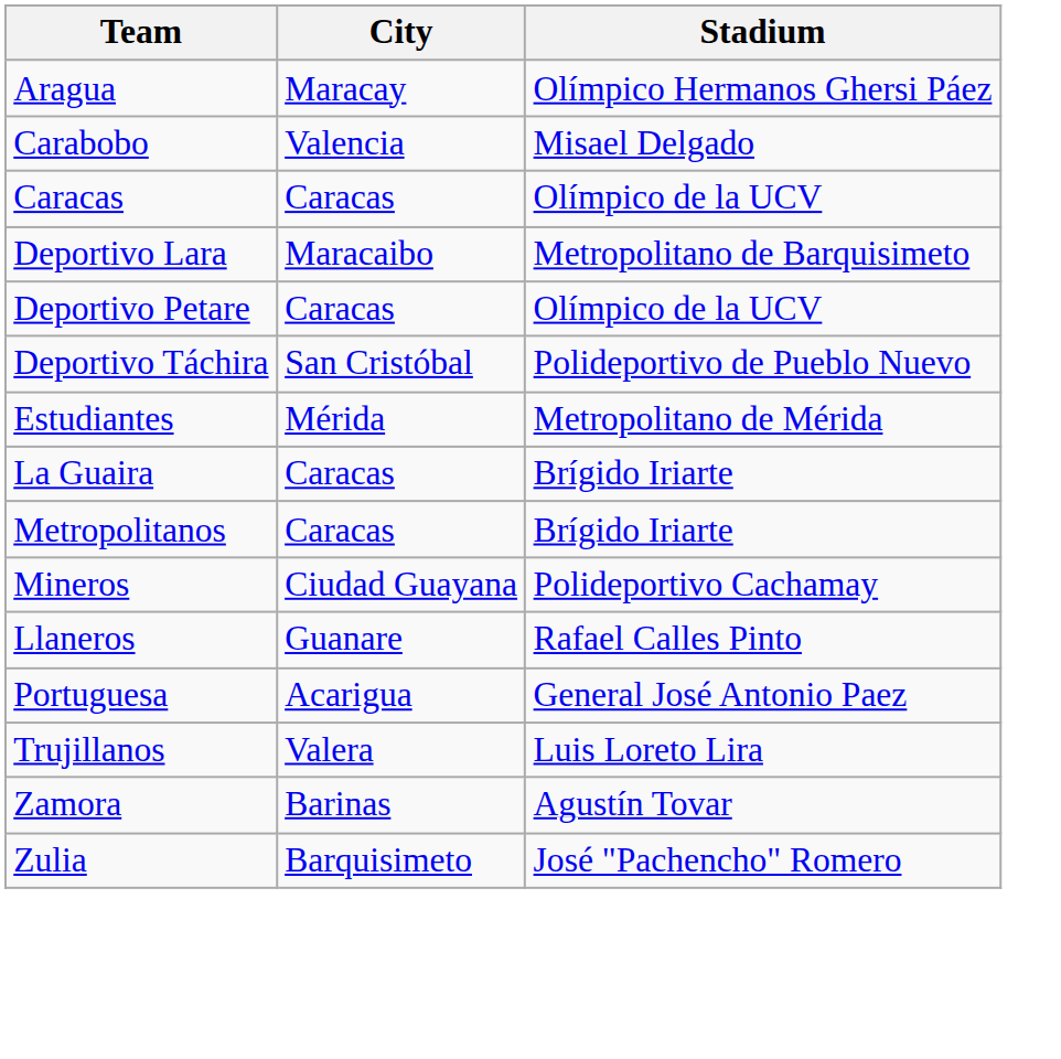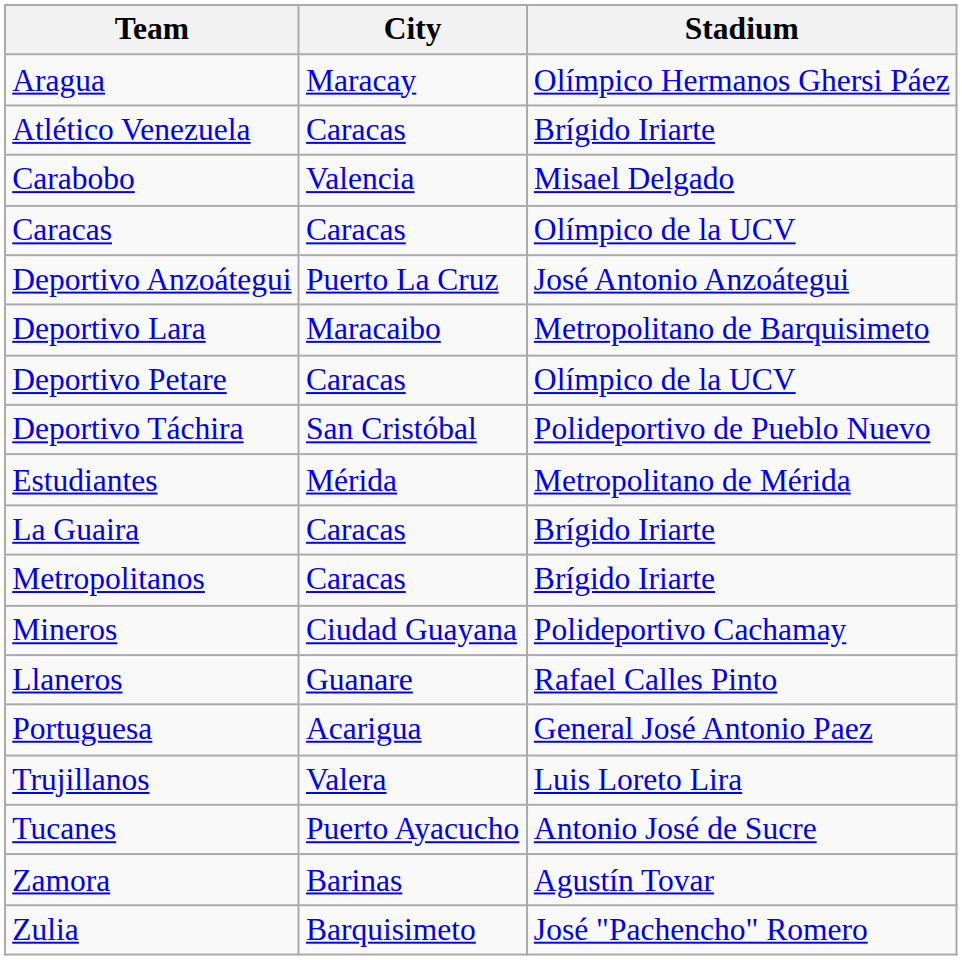+ row: Atlético Venezuela | Caracas | Brígido Iriarte
+ row: Deportivo Anzoátegui | Puerto La Cruz | José Antonio Anzoátegui
+ row: Tucanes | Puerto Ayacucho | Antonio José de Sucre
